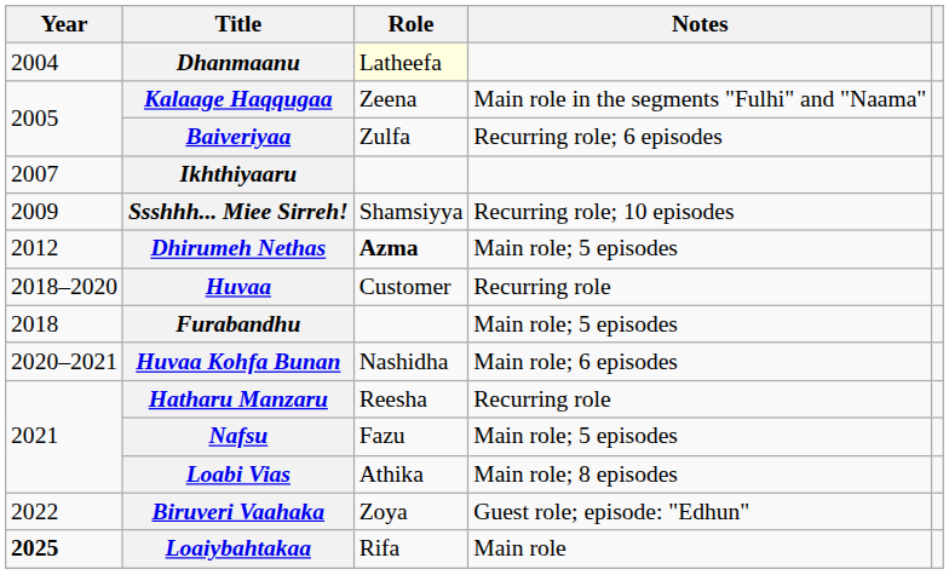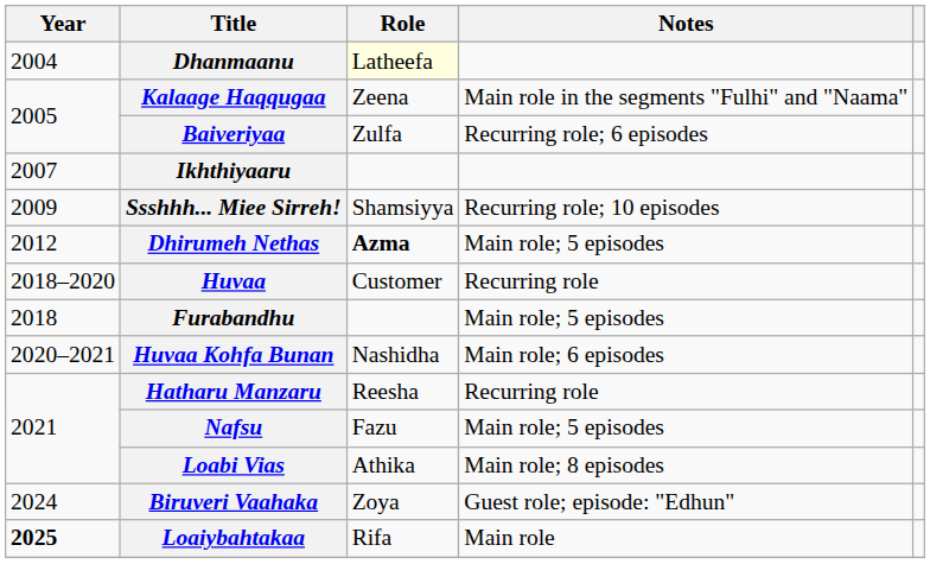Biruveri Vaahaka | Year: 2022 -> 2024
